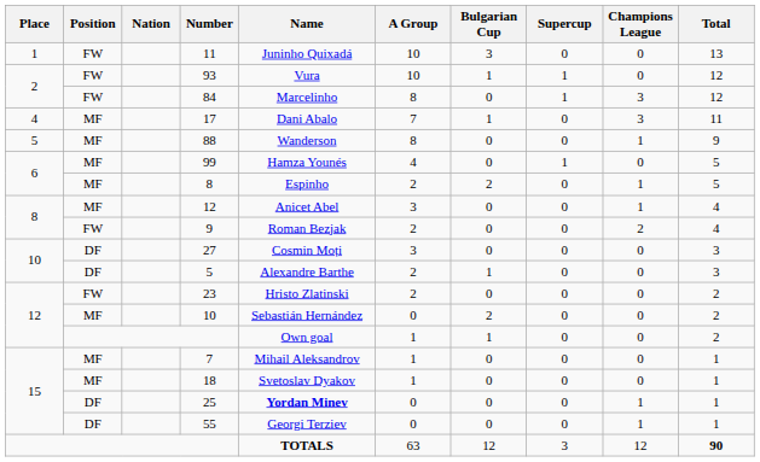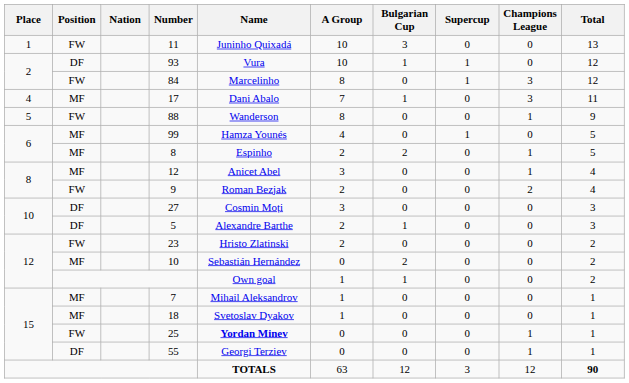93 | Position: FW -> DF
88 | Position: MF -> FW
25 | Position: DF -> FW
